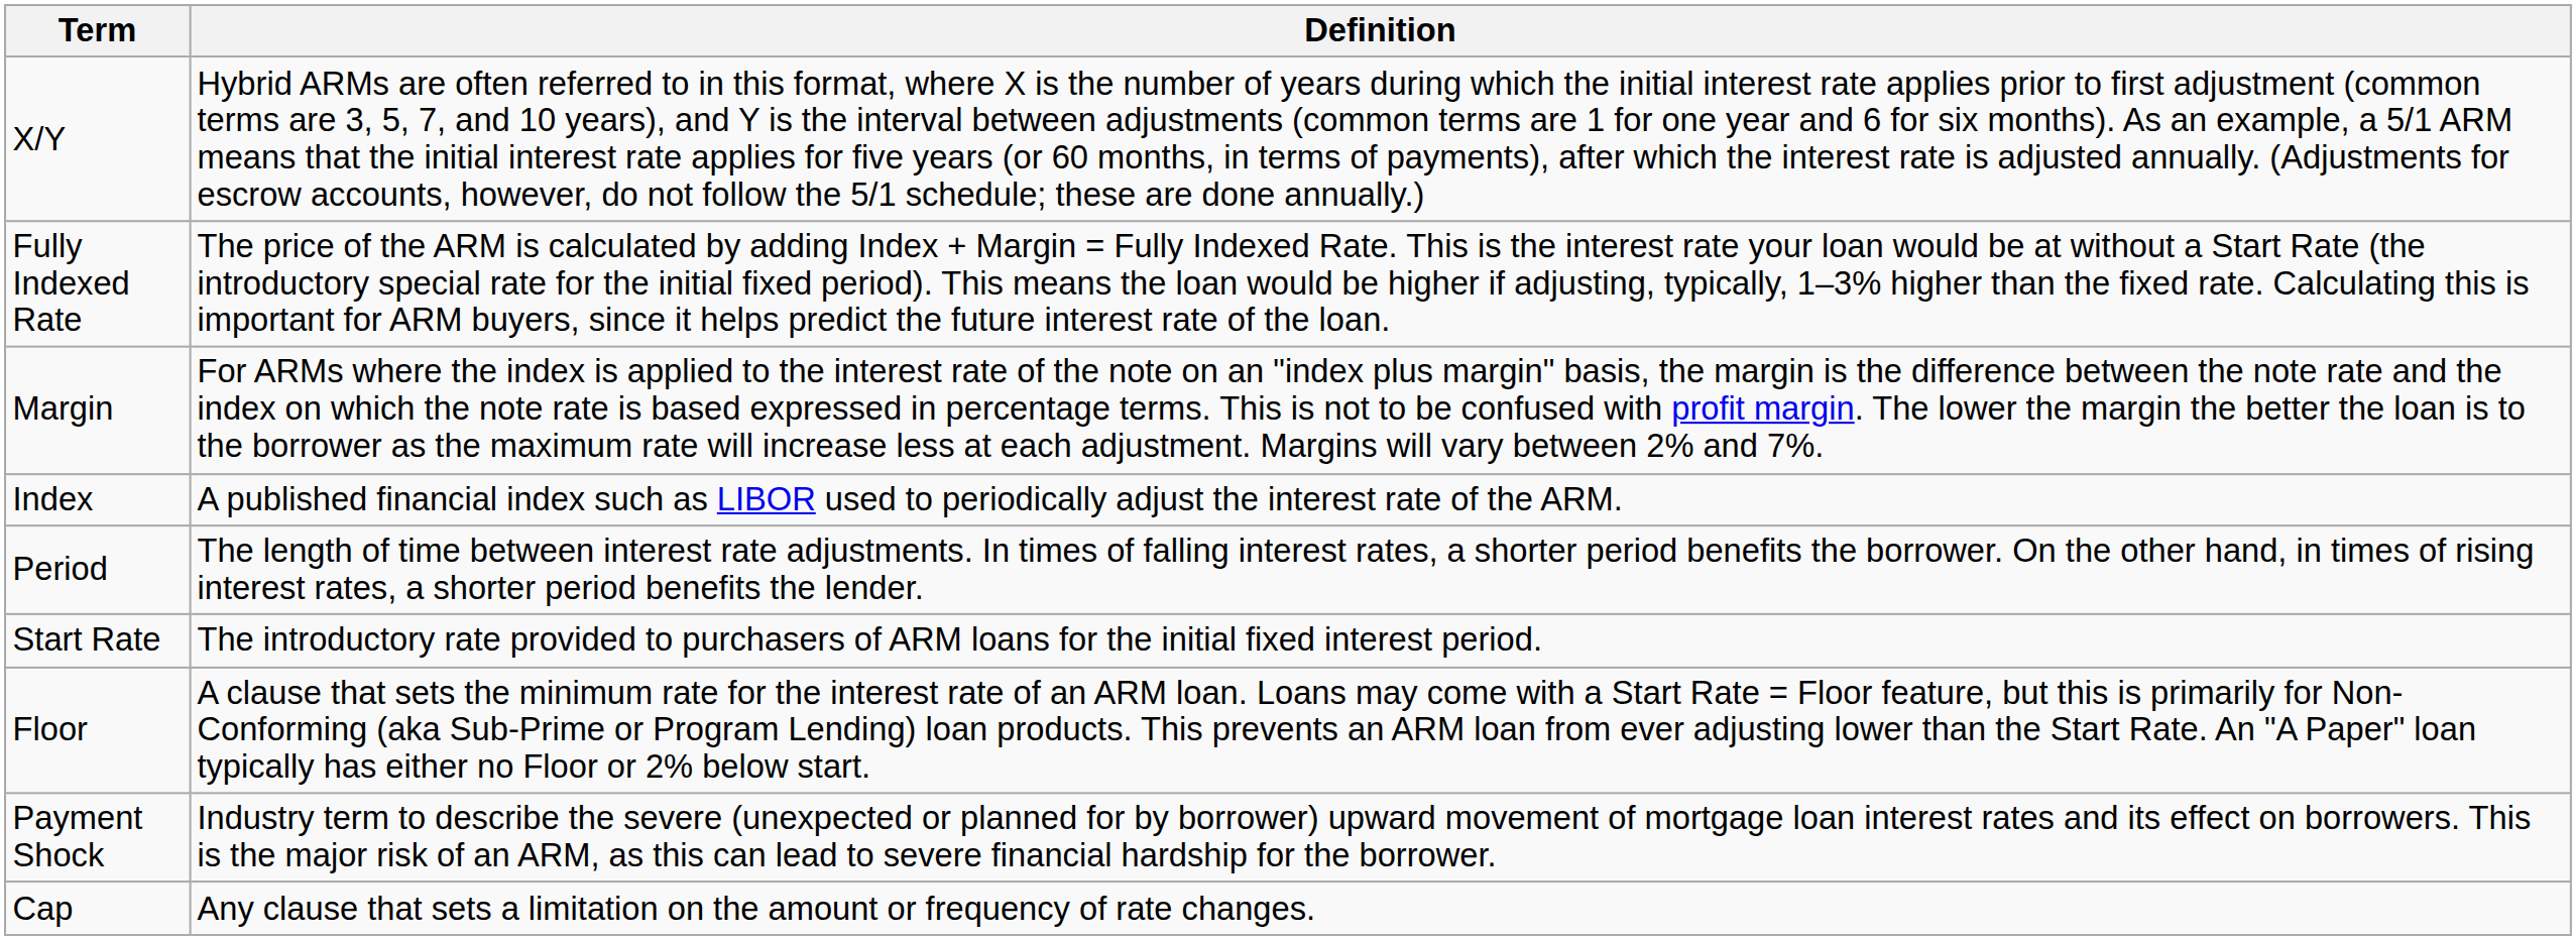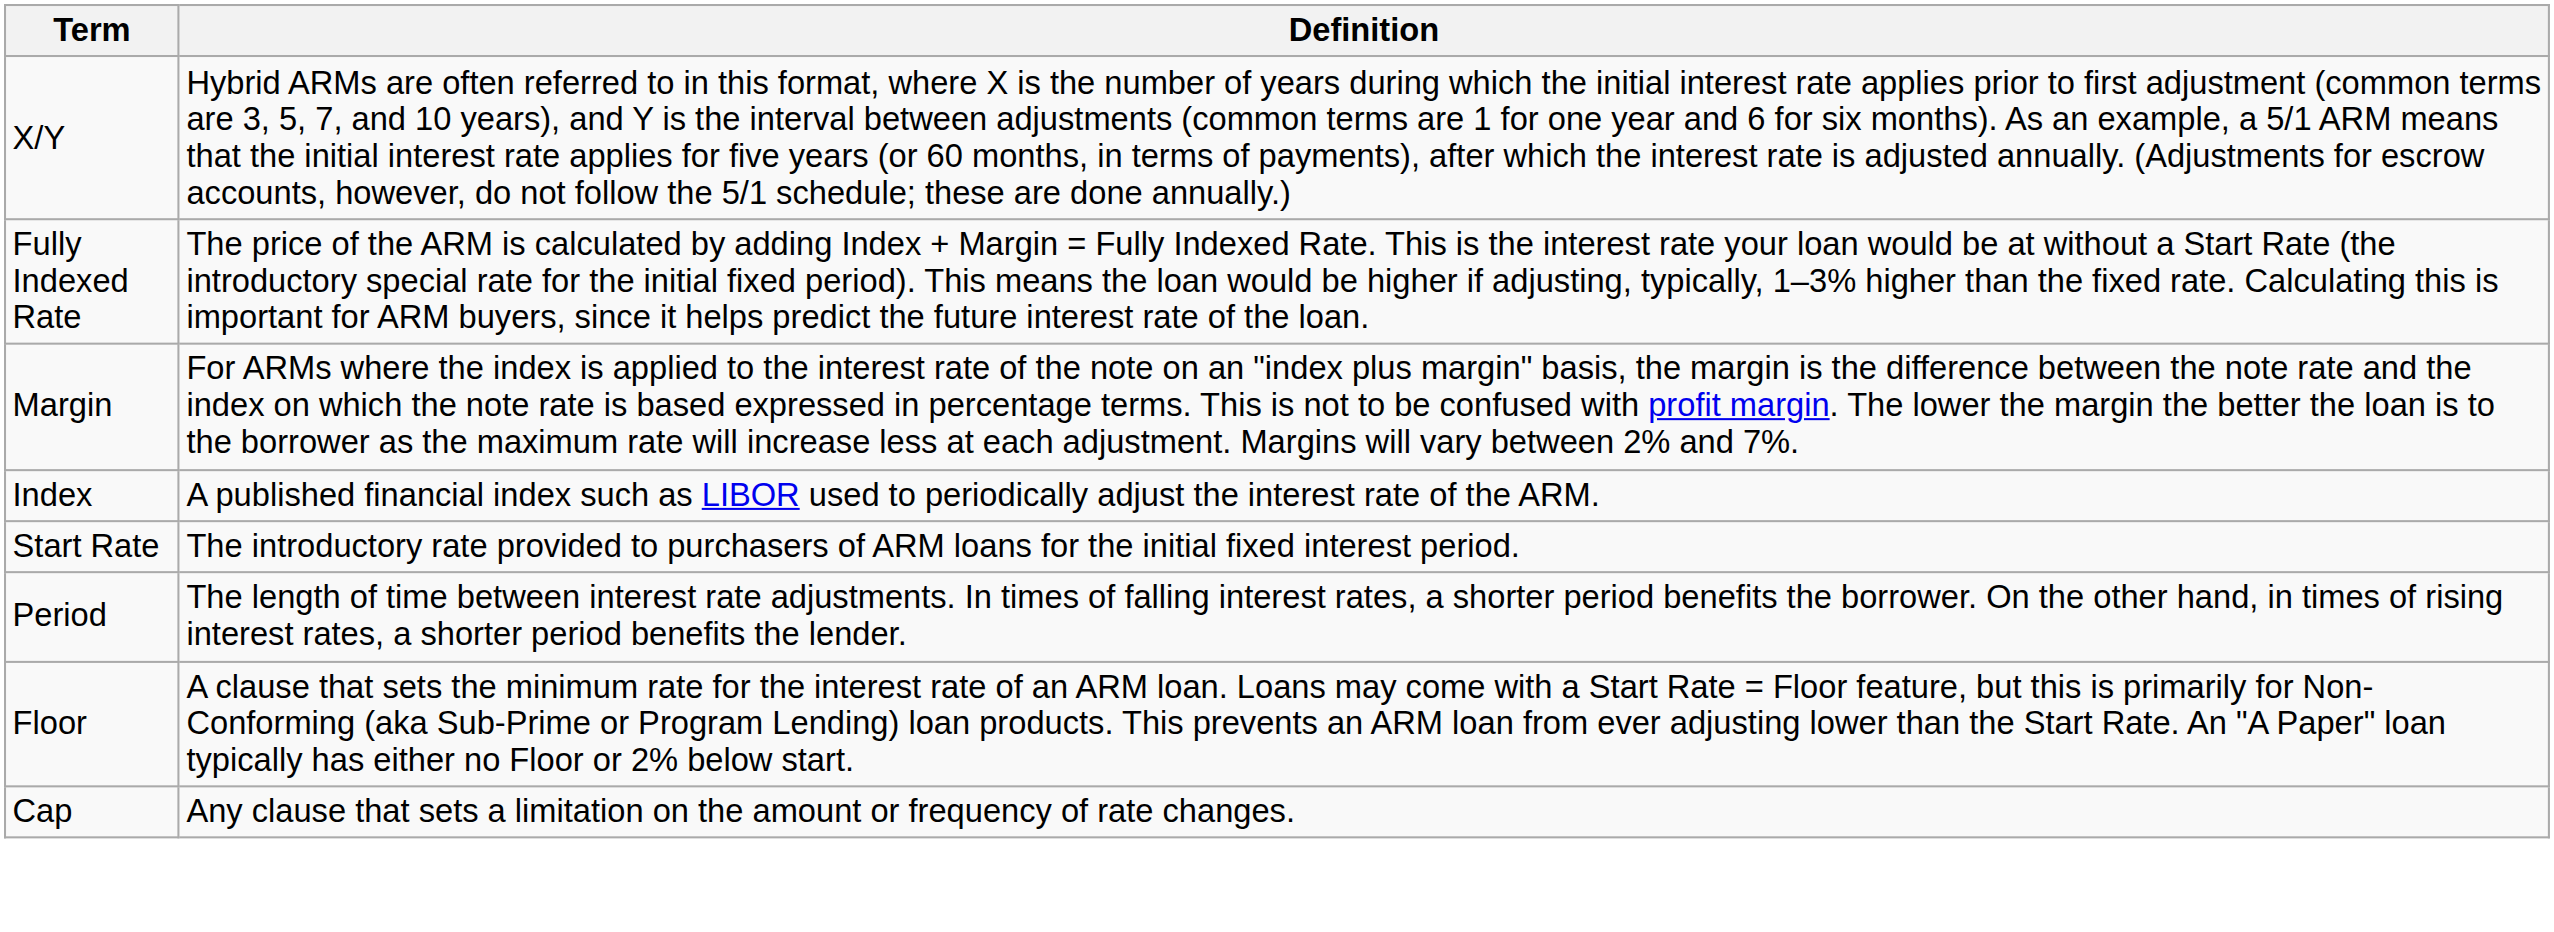rows swapped: Start Rate <-> Period
- row: Payment Shock | Industry term to describe the severe (unexpected or planned for by borrower) upward movement of mortgage loan interest rates and its effect on borrowers. This is the major risk of an ARM, as this can lead to severe financial hardship for the borrower.
